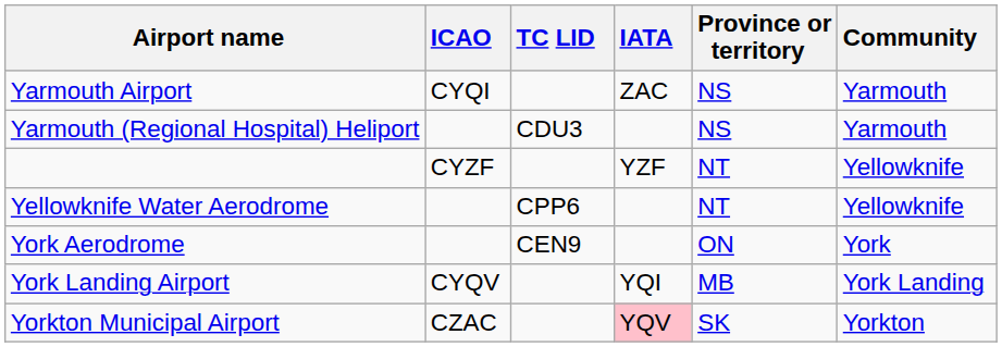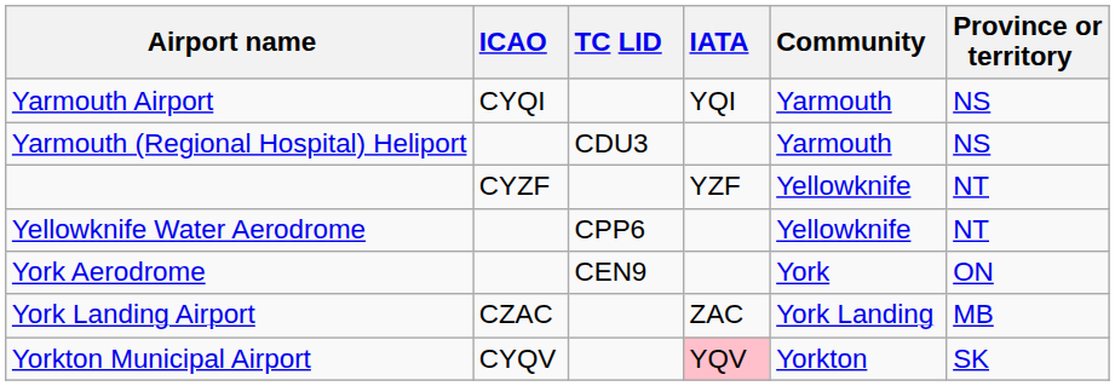columns swapped: Community <-> Province or territory
Yarmouth Airport | IATA: ZAC -> YQI
York Landing Airport | ICAO: CYQV -> CZAC
York Landing Airport | IATA: YQI -> ZAC
Yorkton Municipal Airport | ICAO: CZAC -> CYQV
